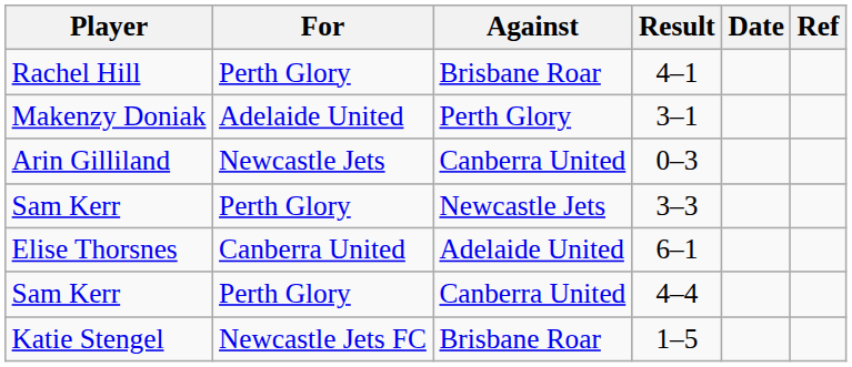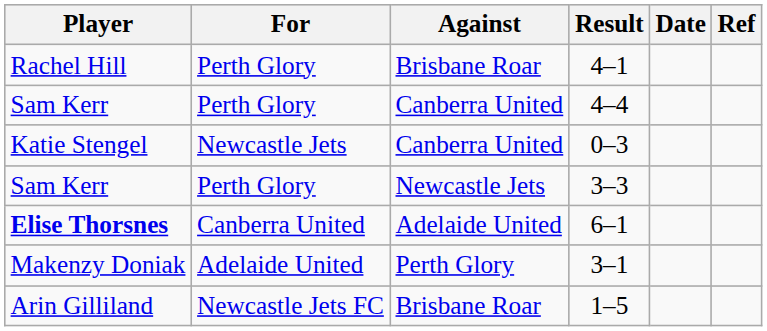rows swapped: 3–1 <-> 4–4
0–3 | Player: Arin Gilliland -> Katie Stengel
6–1 | Player: normal -> bold
1–5 | Player: Katie Stengel -> Arin Gilliland
